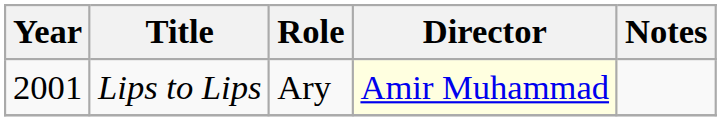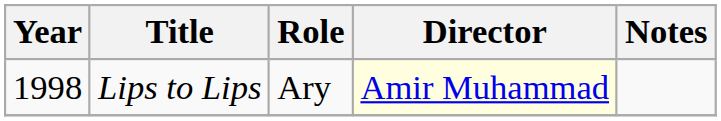Lips to Lips | Year: 2001 -> 1998
